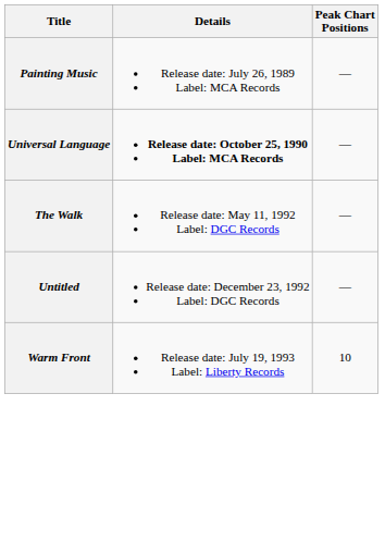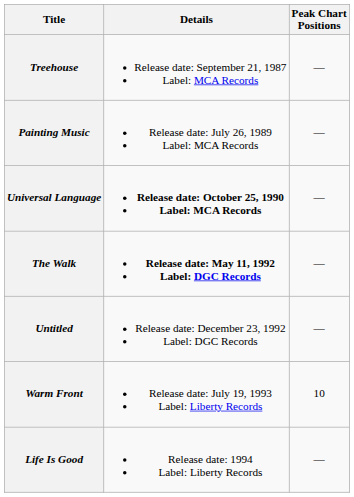+ row: Treehouse | Release date: September 21, 1987 Label: MCA Records | —
The Walk | Details: normal -> bold
+ row: Life Is Good | Release date: 1994 Label: Liberty Records | —
